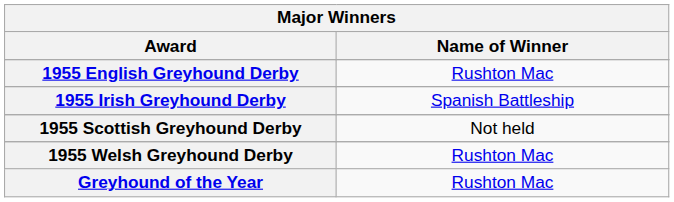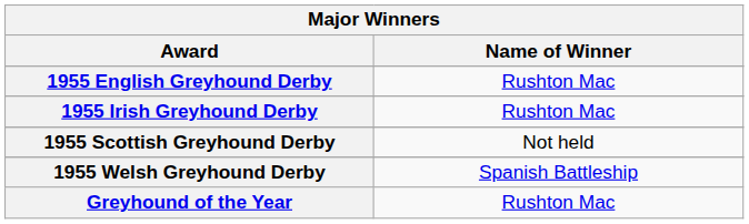1955 Irish Greyhound Derby | Name of Winner: Spanish Battleship -> Rushton Mac
1955 Welsh Greyhound Derby | Name of Winner: Rushton Mac -> Spanish Battleship
